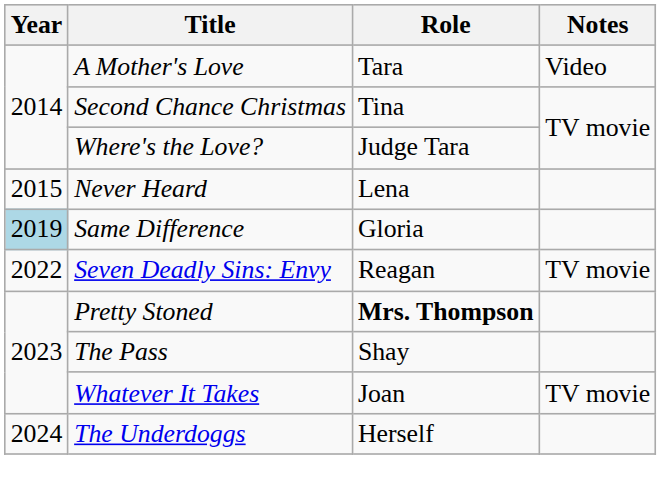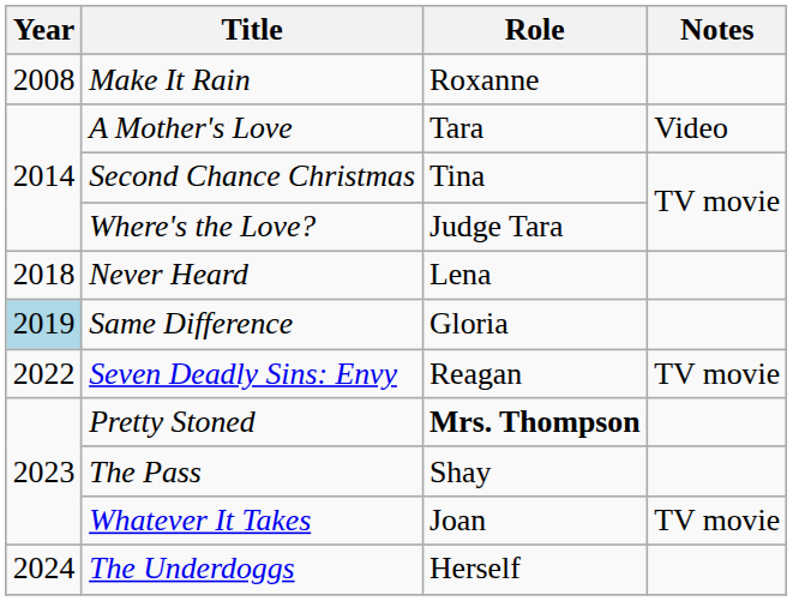+ row: 2008 | Make It Rain | Roxanne
Never Heard | Year: 2015 -> 2018
